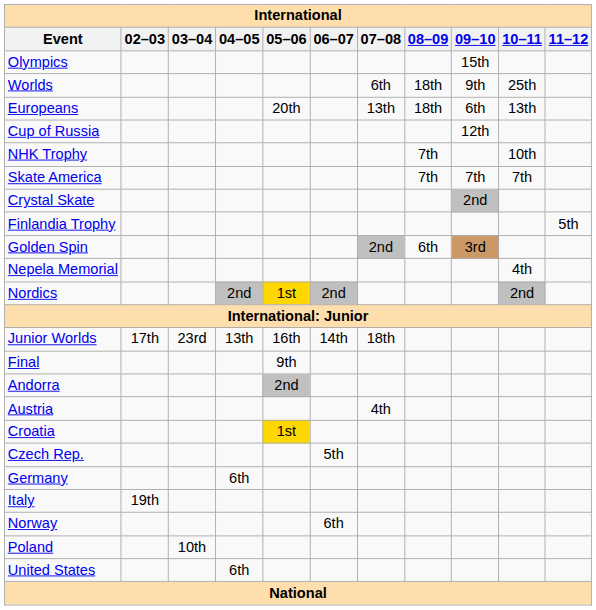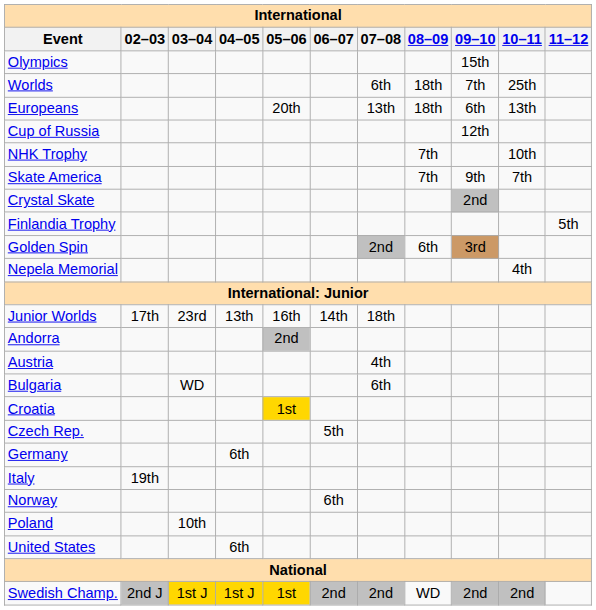Worlds | 09–10: 9th -> 7th
Skate America | 09–10: 7th -> 9th
- row: Nordics | 2nd | 1st | 2nd | 2nd
- row: Final | 9th
+ row: Bulgaria | WD | 6th
+ row: Swedish Champ. | 2nd J | 1st J | 1st J | 1st | 2nd | 2nd | WD | 2nd | 2nd
